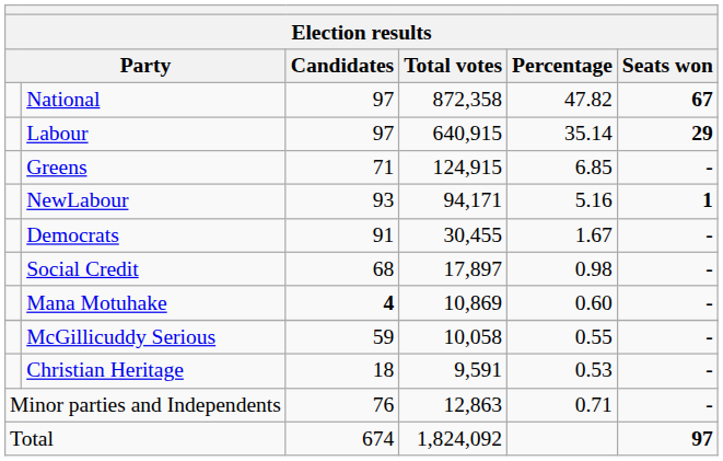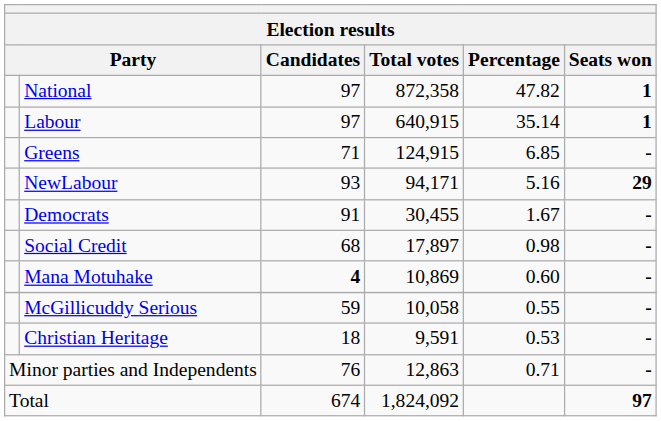National | Election results / Seats won: 67 -> 1
Labour | Election results / Seats won: 29 -> 1
NewLabour | Election results / Seats won: 1 -> 29
